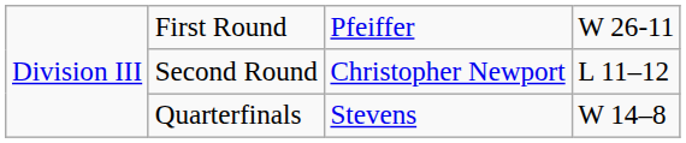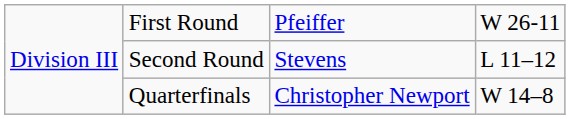Second Round | column 3: Christopher Newport -> Stevens
Quarterfinals | column 3: Stevens -> Christopher Newport
